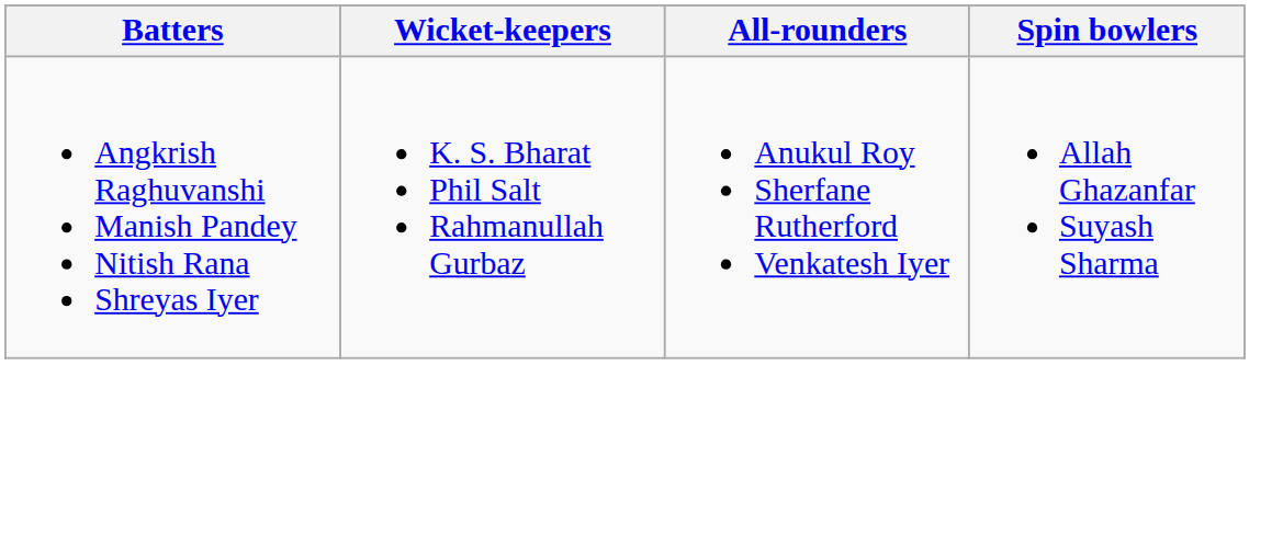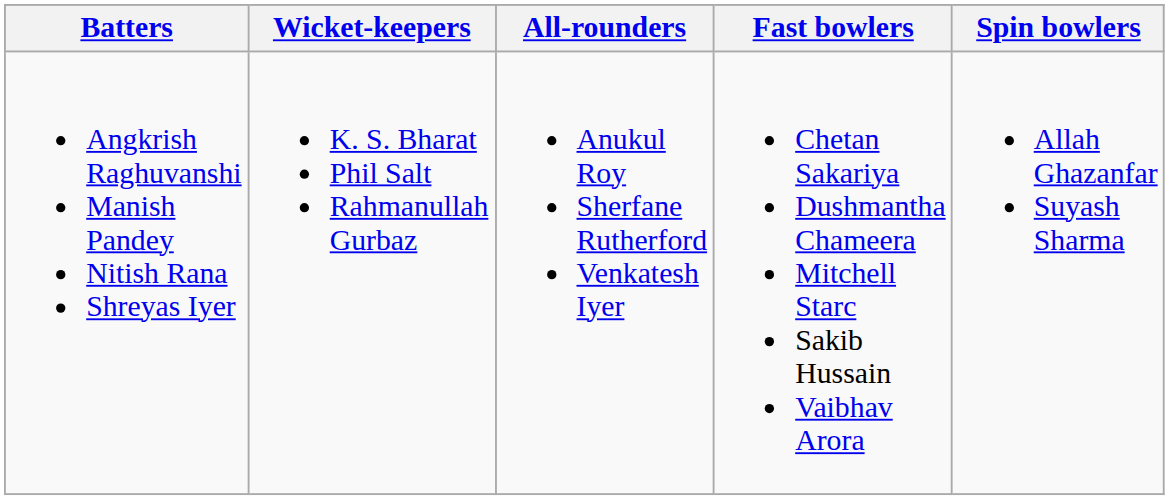+ column: Fast bowlers | Chetan Sakariya Dushmantha Chameera Mitchell Starc Sakib Hussain Vaibhav Arora
